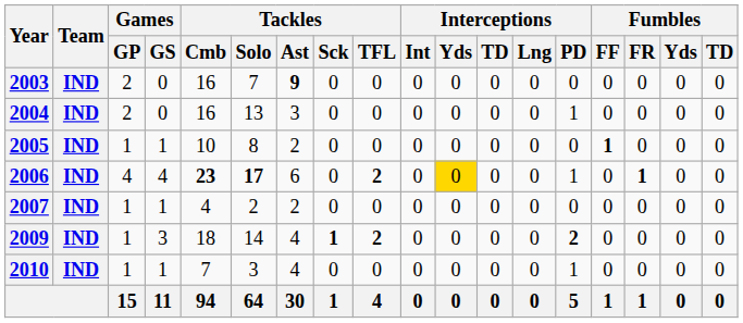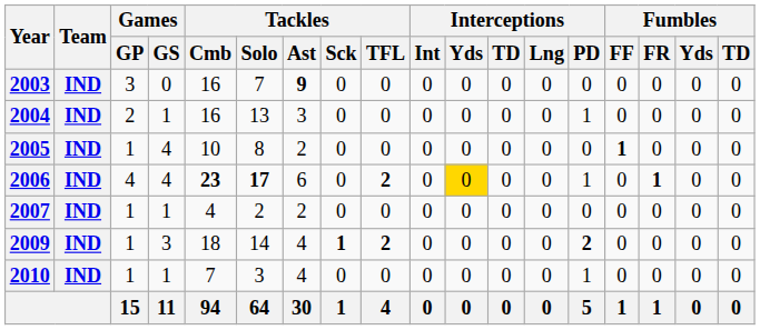2003 | Games / GP: 2 -> 3
2004 | Games / GS: 0 -> 1
2005 | Games / GS: 1 -> 4
